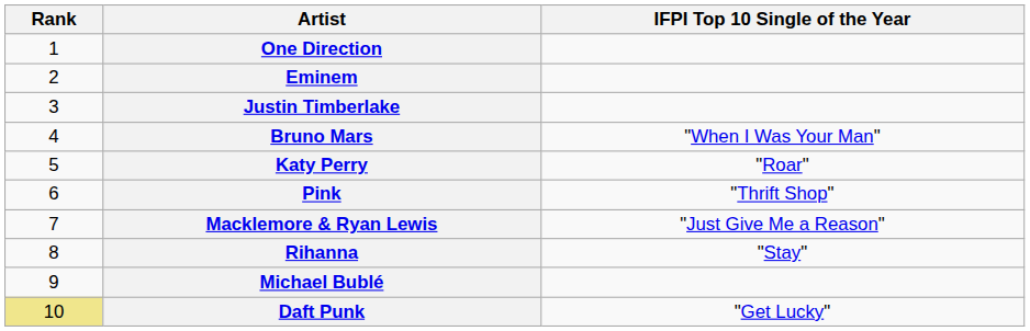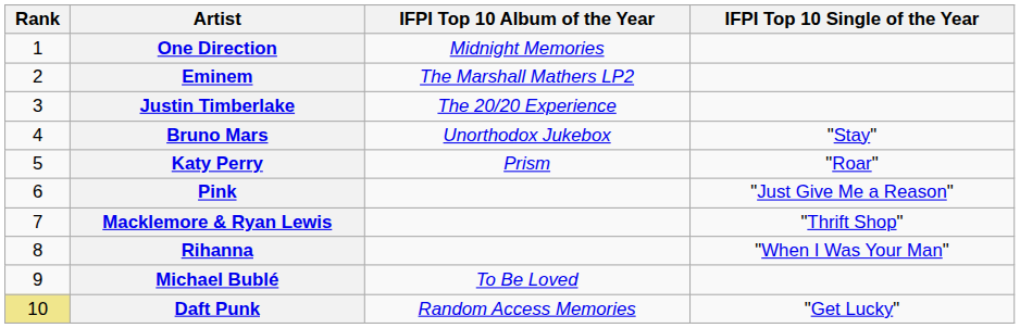+ column: IFPI Top 10 Album of the Year | Midnight Memories | The Marshall Mathers LP2 | The 20/20 Experience | Unorthodox Jukebox | Prism | To Be Loved | Random Access Memories
Bruno Mars | IFPI Top 10 Single of the Year: "When I Was Your Man" -> "Stay"
Pink | IFPI Top 10 Single of the Year: "Thrift Shop" -> "Just Give Me a Reason"
Macklemore & Ryan Lewis | IFPI Top 10 Single of the Year: "Just Give Me a Reason" -> "Thrift Shop"
Rihanna | IFPI Top 10 Single of the Year: "Stay" -> "When I Was Your Man"
